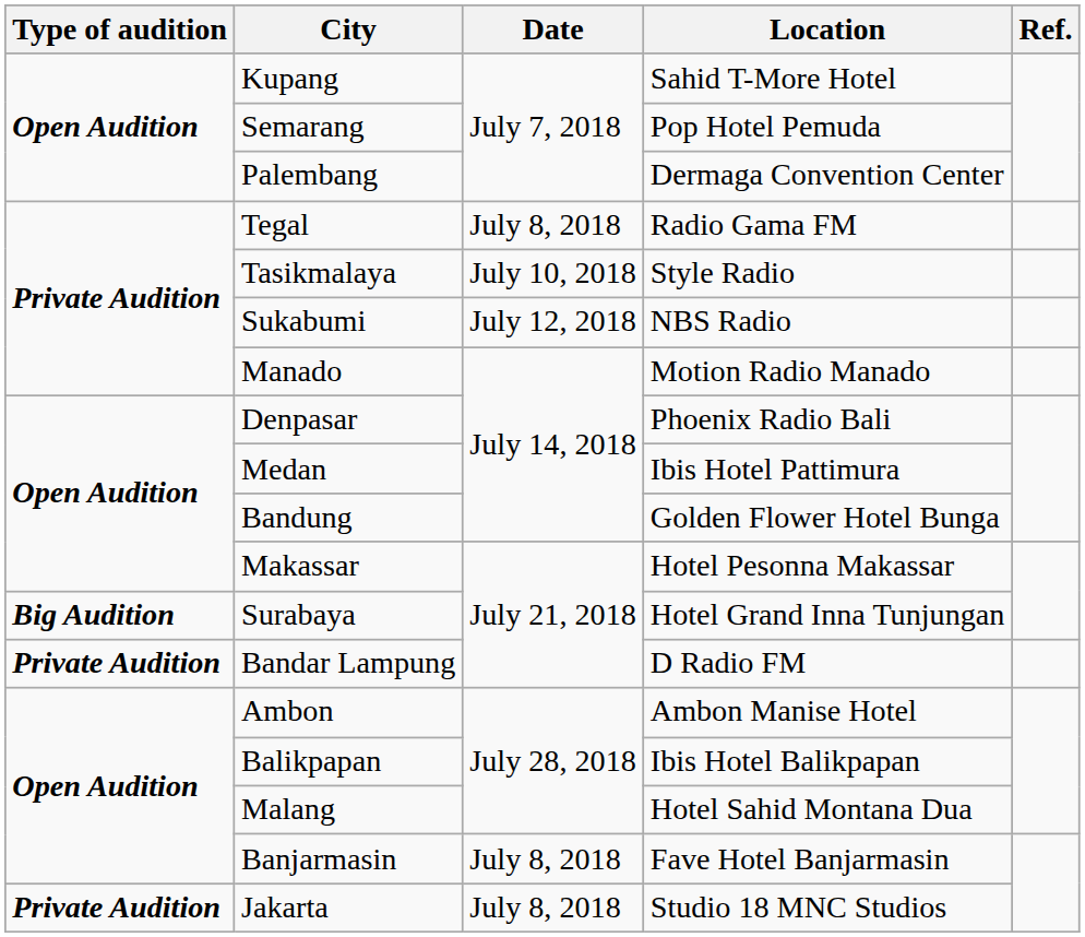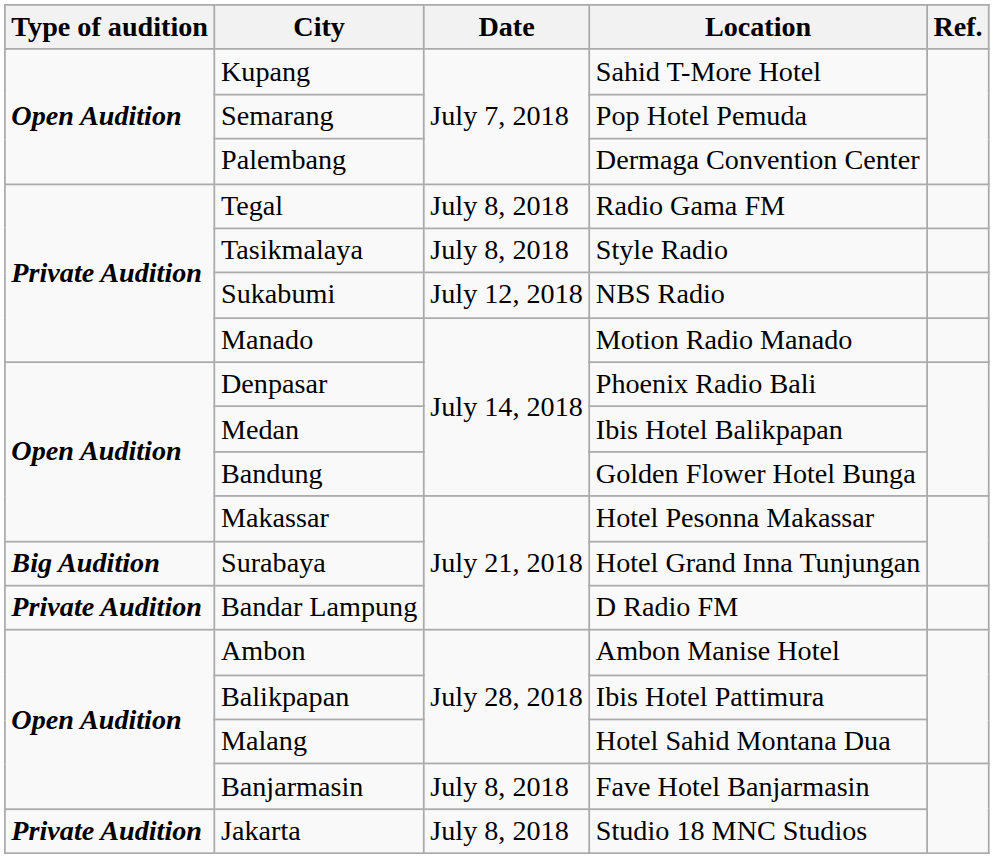Tasikmalaya | Date: July 10, 2018 -> July 8, 2018
Medan | Location: Ibis Hotel Pattimura -> Ibis Hotel Balikpapan
Balikpapan | Location: Ibis Hotel Balikpapan -> Ibis Hotel Pattimura
